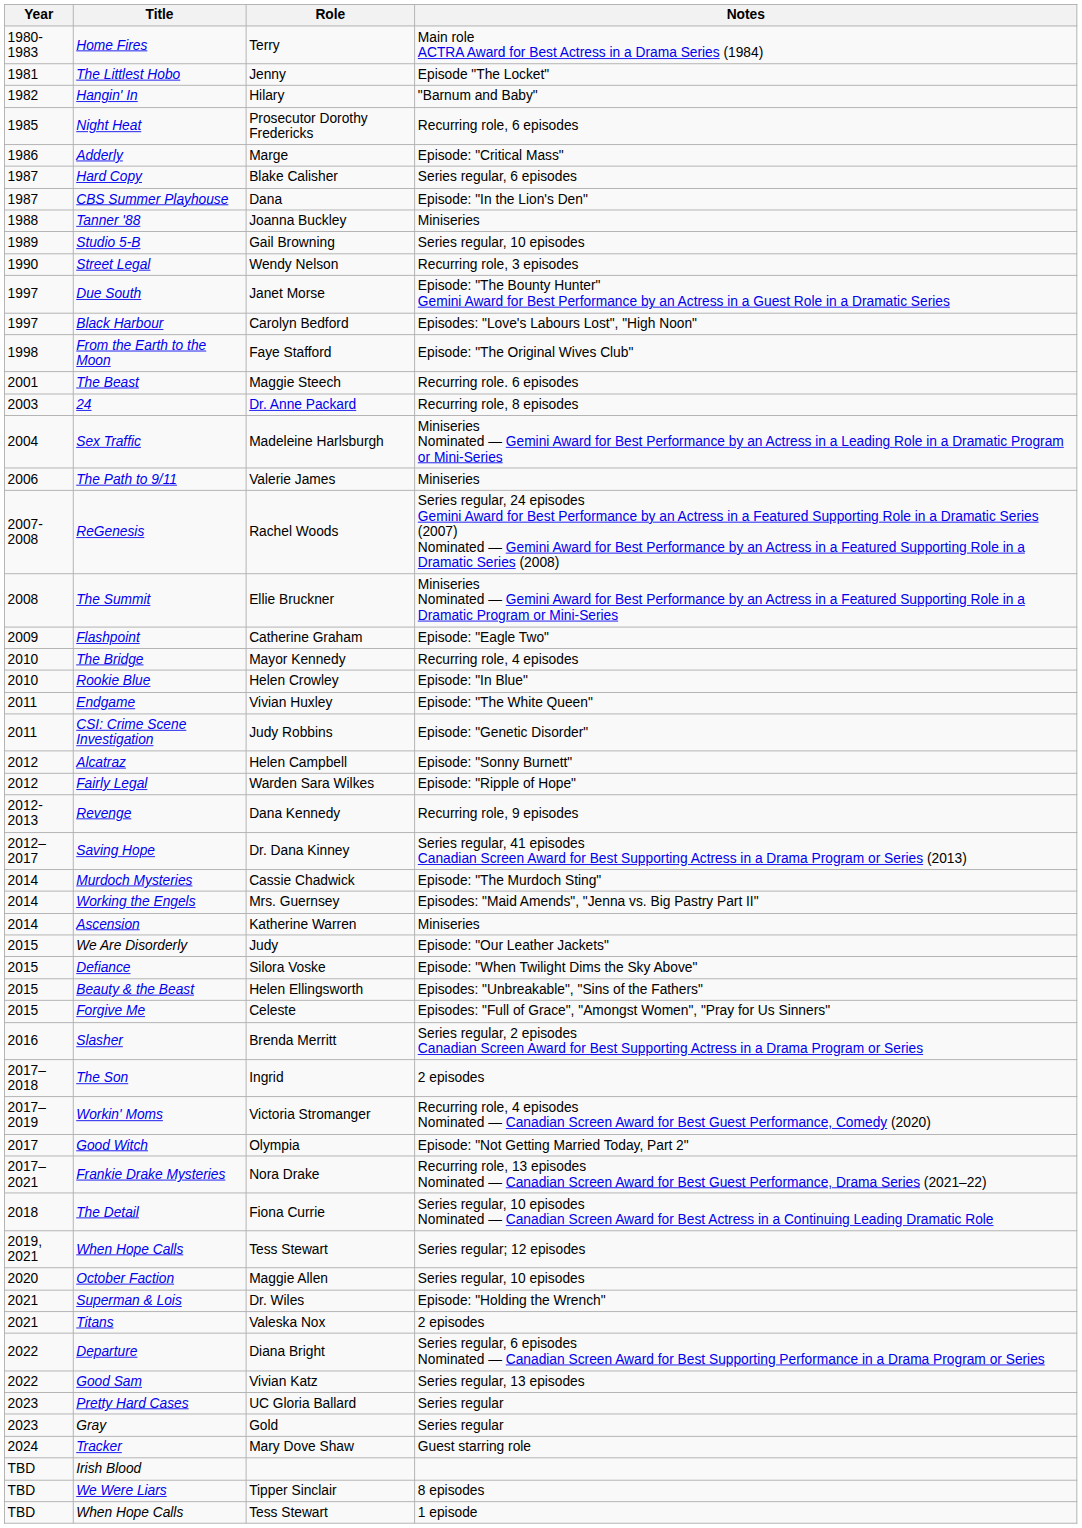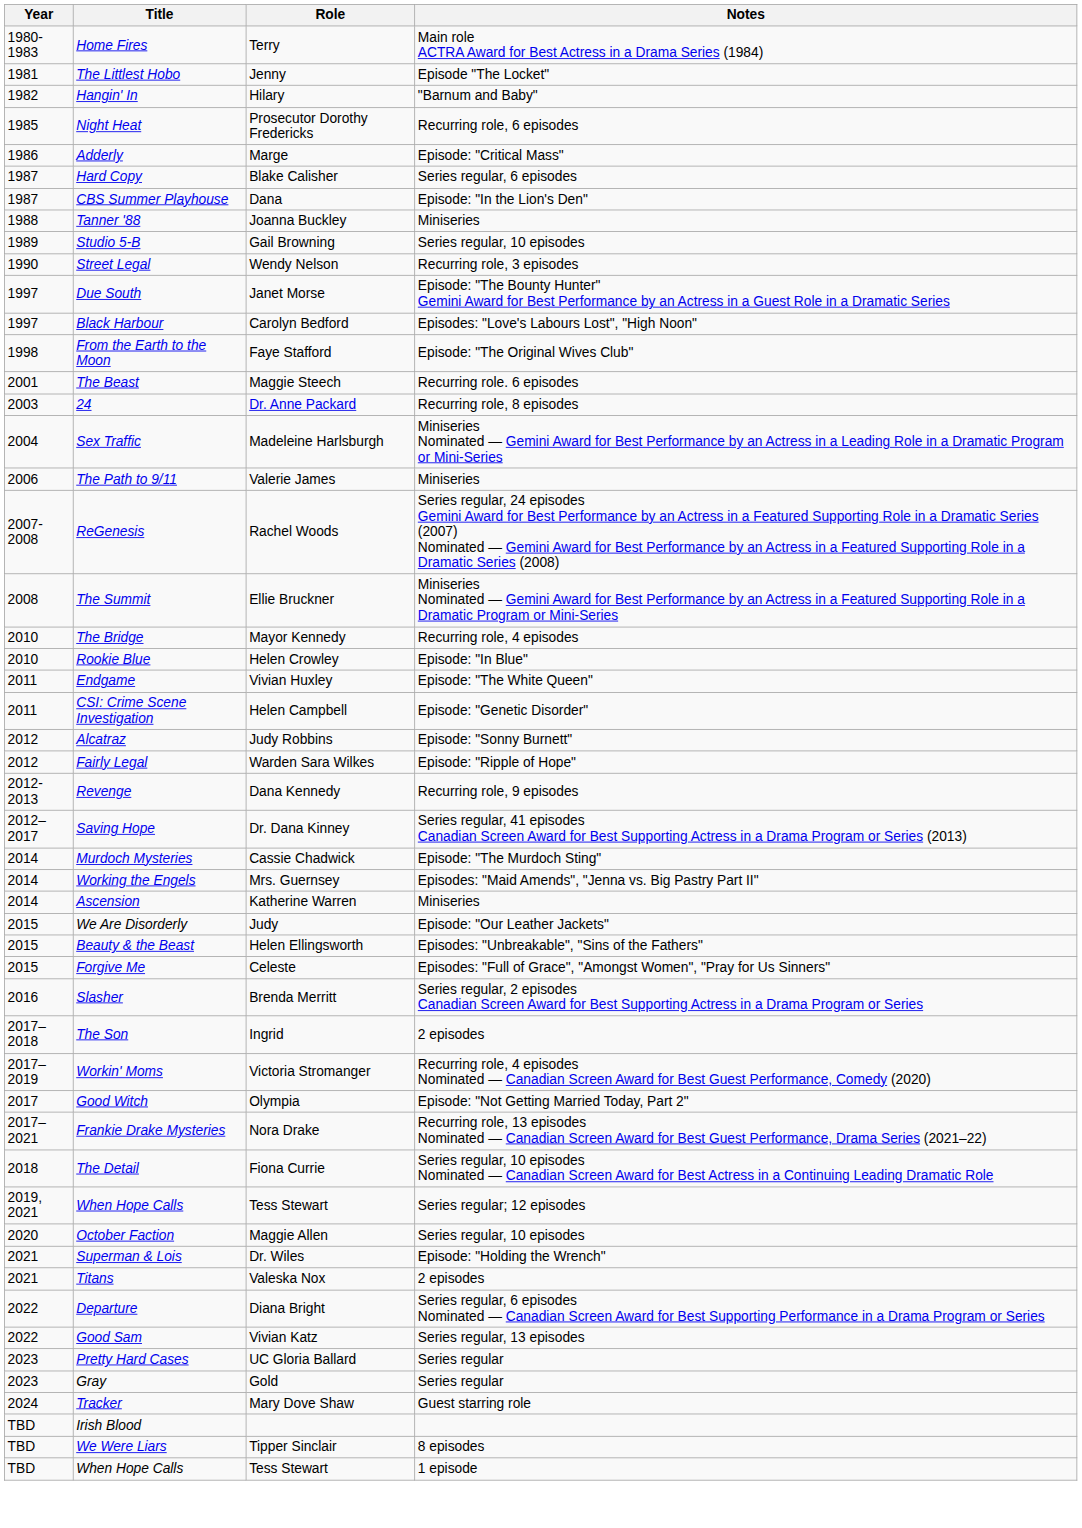- row: 2009 | Flashpoint | Catherine Graham | Episode: "Eagle Two"
CSI: Crime Scene Investigation | Role: Judy Robbins -> Helen Campbell
Alcatraz | Role: Helen Campbell -> Judy Robbins
- row: 2015 | Defiance | Silora Voske | Episode: "When Twilight Dims the Sky Above"
